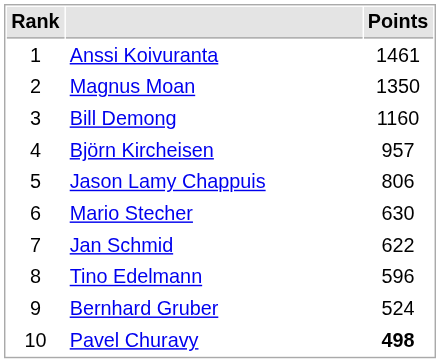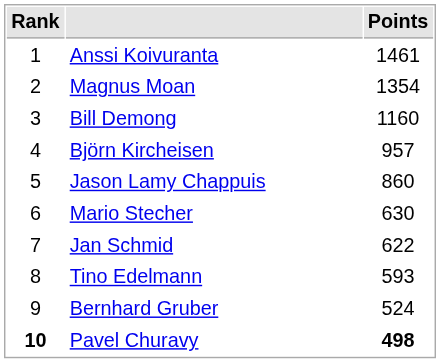Magnus Moan | Points: 1350 -> 1354
Jason Lamy Chappuis | Points: 806 -> 860
Tino Edelmann | Points: 596 -> 593
Pavel Churavy | Rank: normal -> bold
